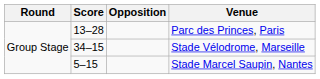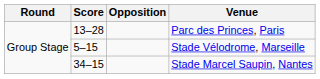Stade Vélodrome, Marseille | Score: 34–15 -> 5–15
Stade Marcel Saupin, Nantes | Score: 5–15 -> 34–15
